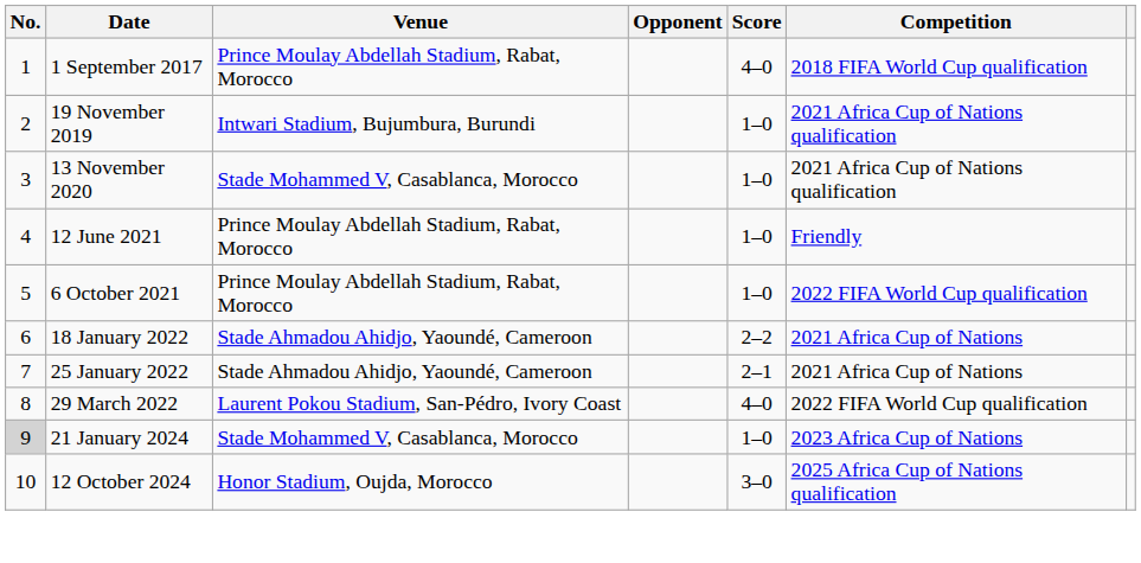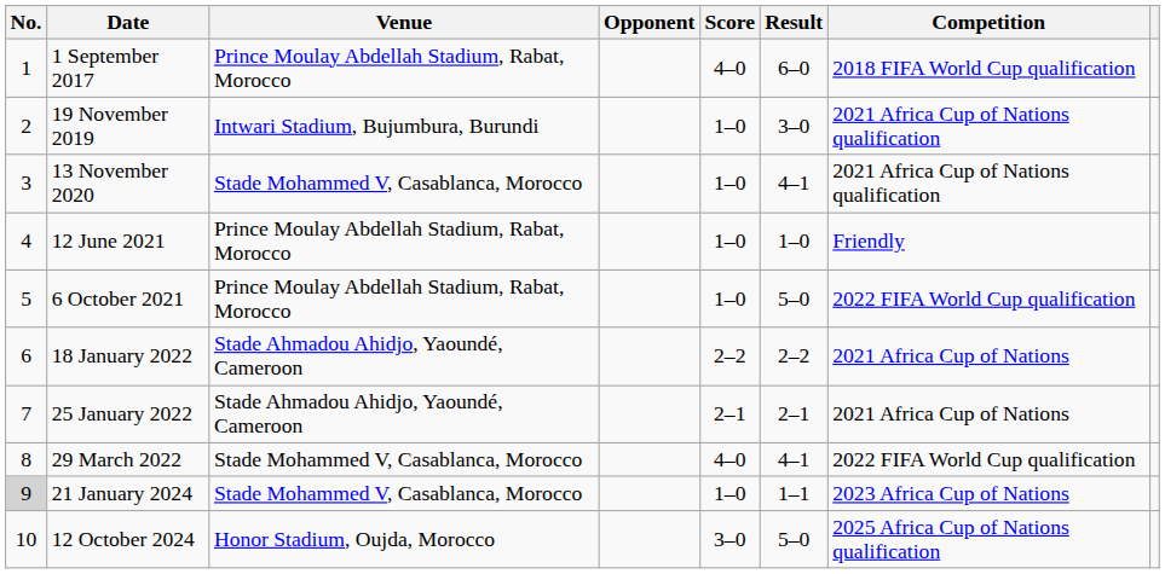+ column: Result | 6–0 | 3–0 | 4–1 | 1–0 | 5–0 | 2–2 | 2–1 | 4–1 | 1–1 | 5–0
29 March 2022 | Venue: Laurent Pokou Stadium, San-Pédro, Ivory Coast -> Stade Mohammed V, Casablanca, Morocco
